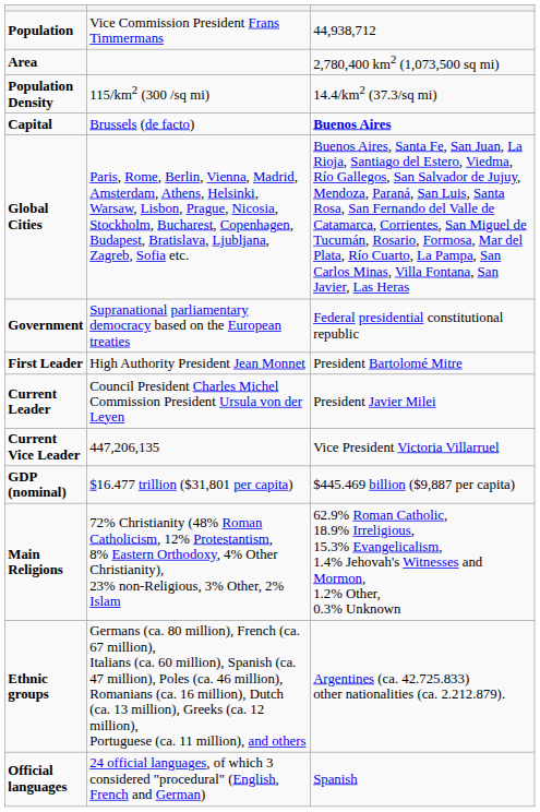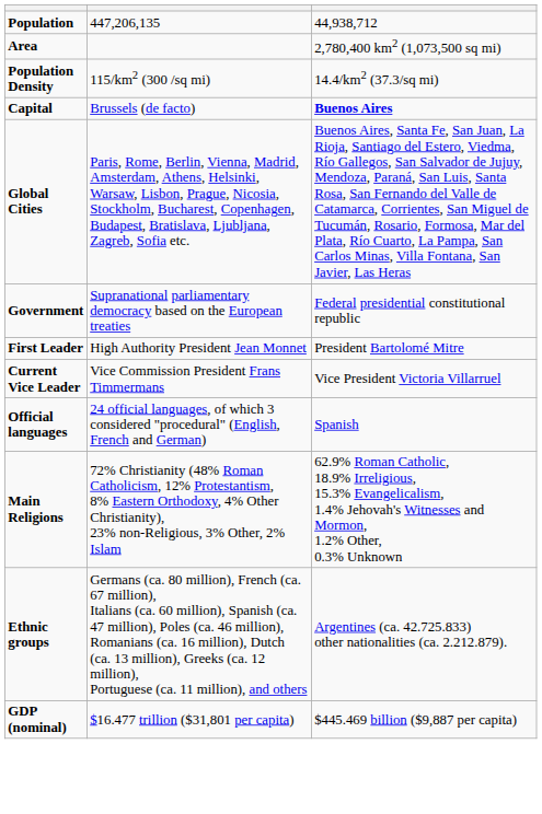Population | column 2: Vice Commission President Frans Timmermans -> 447,206,135
- row: Current Leader | Council President Charles Michel Commission President Ursula von der Leyen | President Javier Milei
Current Vice Leader | column 2: 447,206,135 -> Vice Commission President Frans Timmermans
rows swapped: Official languages <-> GDP (nominal)
